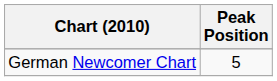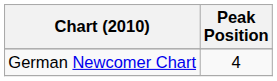German Newcomer Chart | Peak Position: 5 -> 4
